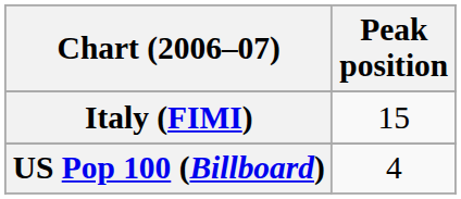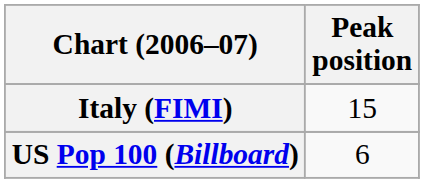US Pop 100 (Billboard) | Peak position: 4 -> 6
